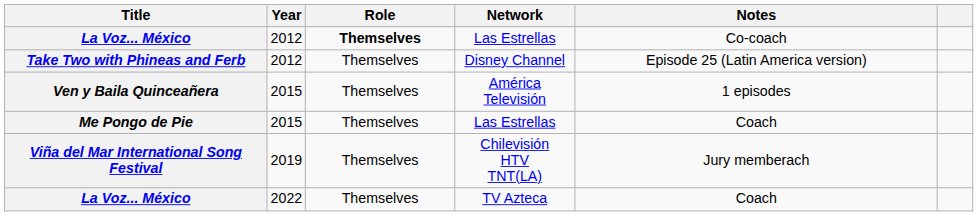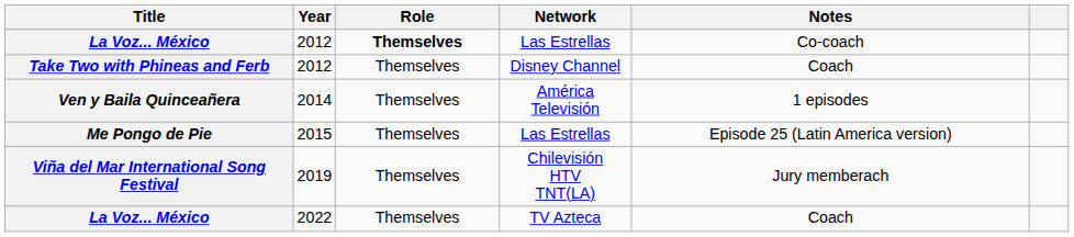Take Two with Phineas and Ferb | Notes: Episode 25 (Latin America version) -> Coach
Ven y Baila Quinceañera | Year: 2015 -> 2014
Me Pongo de Pie | Notes: Coach -> Episode 25 (Latin America version)
